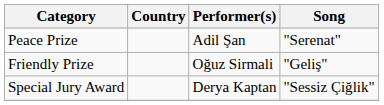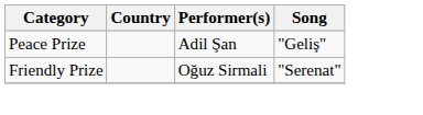Peace Prize | Song: "Serenat" -> "Geliş"
Friendly Prize | Song: "Geliş" -> "Serenat"
- row: Special Jury Award | Derya Kaptan | "Sessiz Çiğlik"
